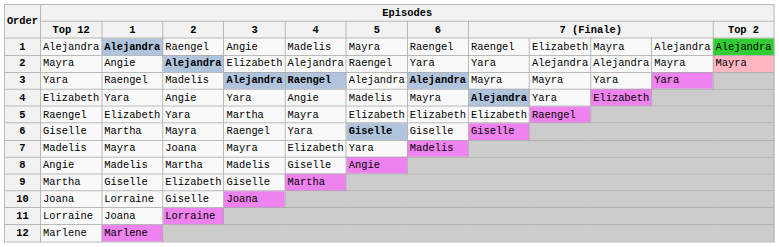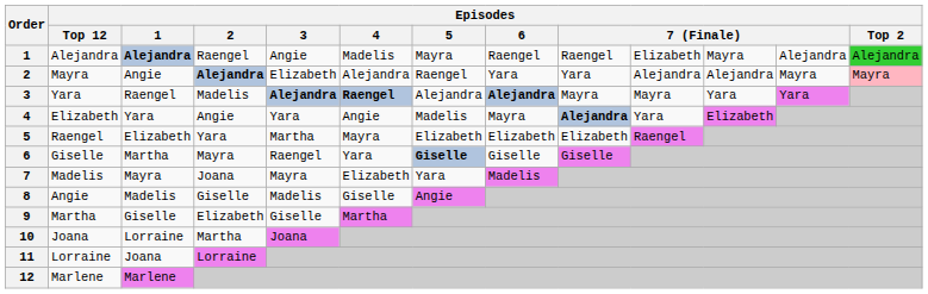8 | Episodes / 2: Martha -> Giselle
10 | Episodes / 2: Giselle -> Martha
